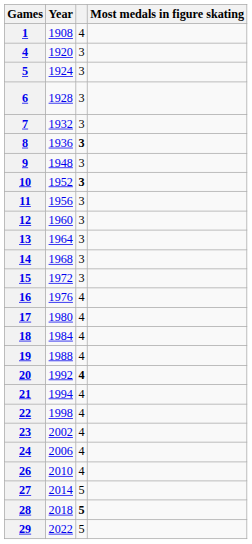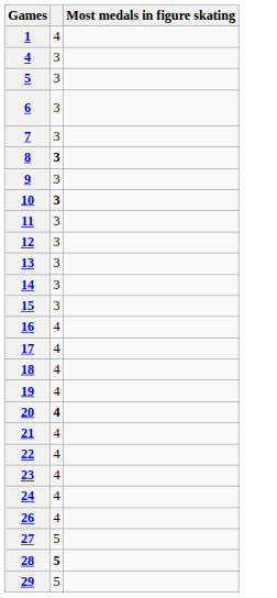- column: Year | 1908 | 1920 | 1924 | 1928 | 1932 | 1936 | 1948 | 1952 | 1956 | 1960 | 1964 | 1968 | 1972 | 1976 | 1980 | 1984 | 1988 | 1992 | 1994 | 1998 | 2002 | 2006 | 2010 | 2014 | 2018 | 2022
